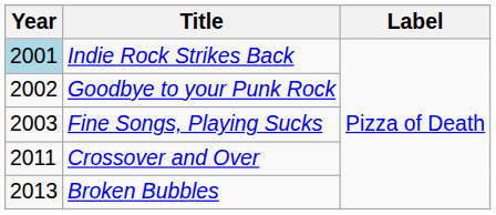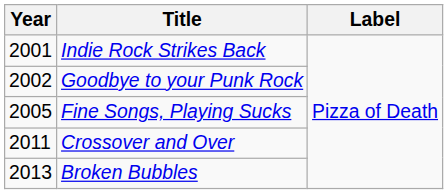Indie Rock Strikes Back | Year: lightblue background -> no background
Fine Songs, Playing Sucks | Year: 2003 -> 2005
